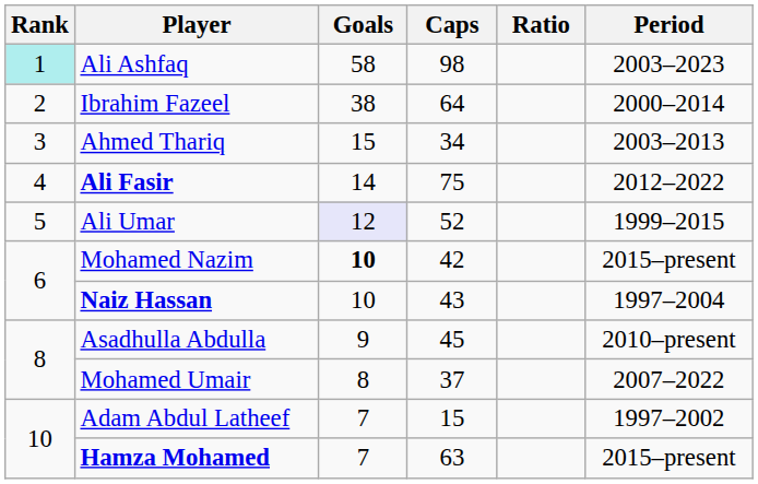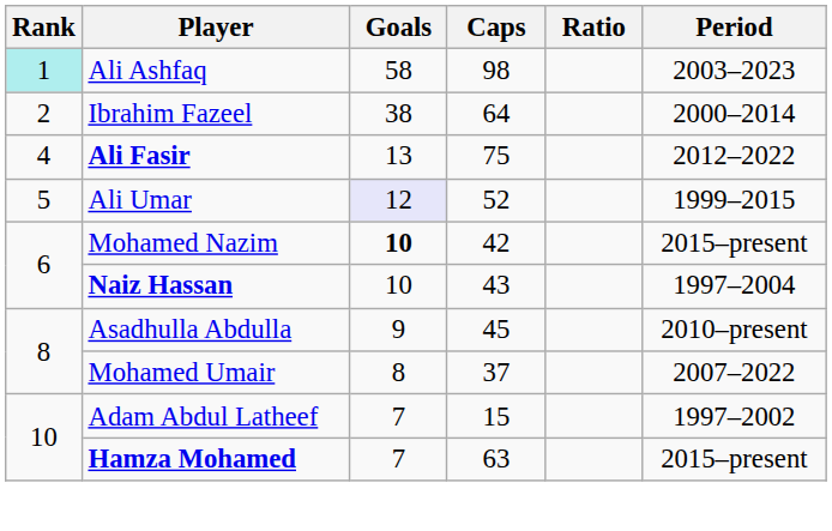- row: 3 | Ahmed Thariq | 15 | 34 | 2003–2013
Ali Fasir | Goals: 14 -> 13
